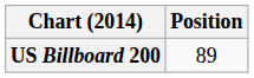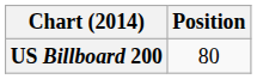US Billboard 200 | Position: 89 -> 80
